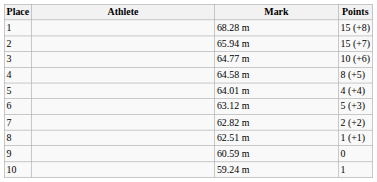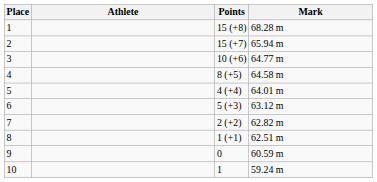columns swapped: Mark <-> Points
